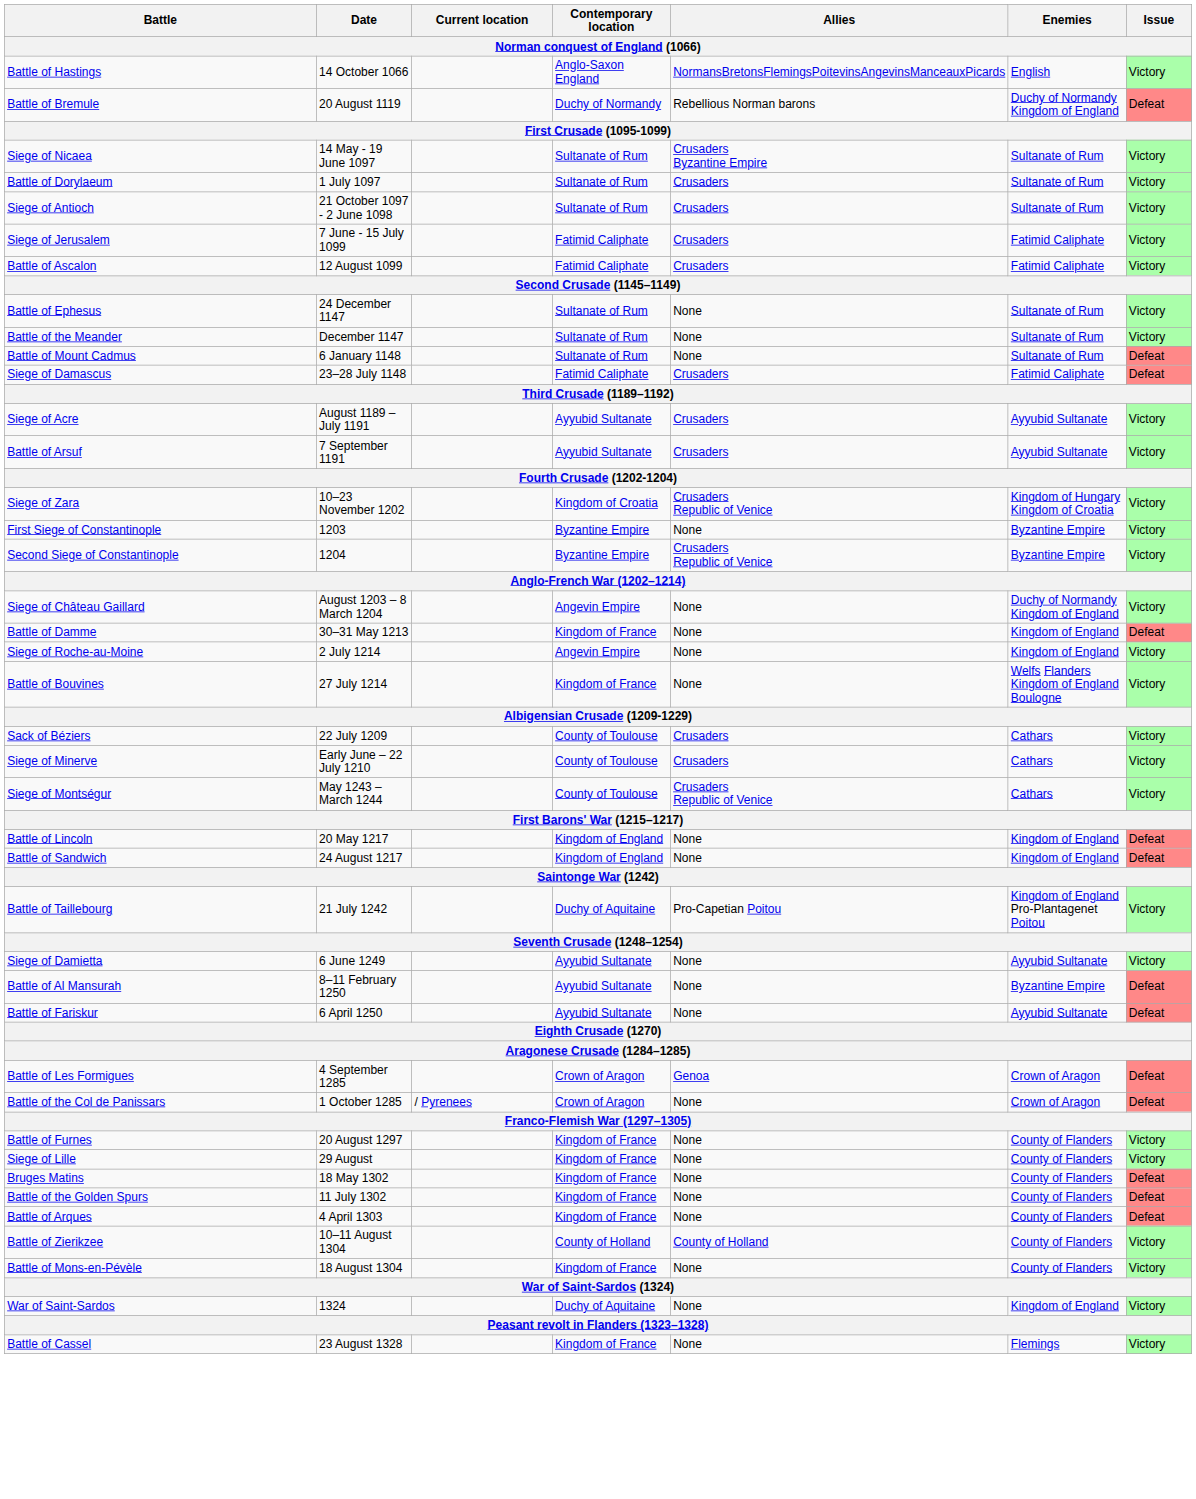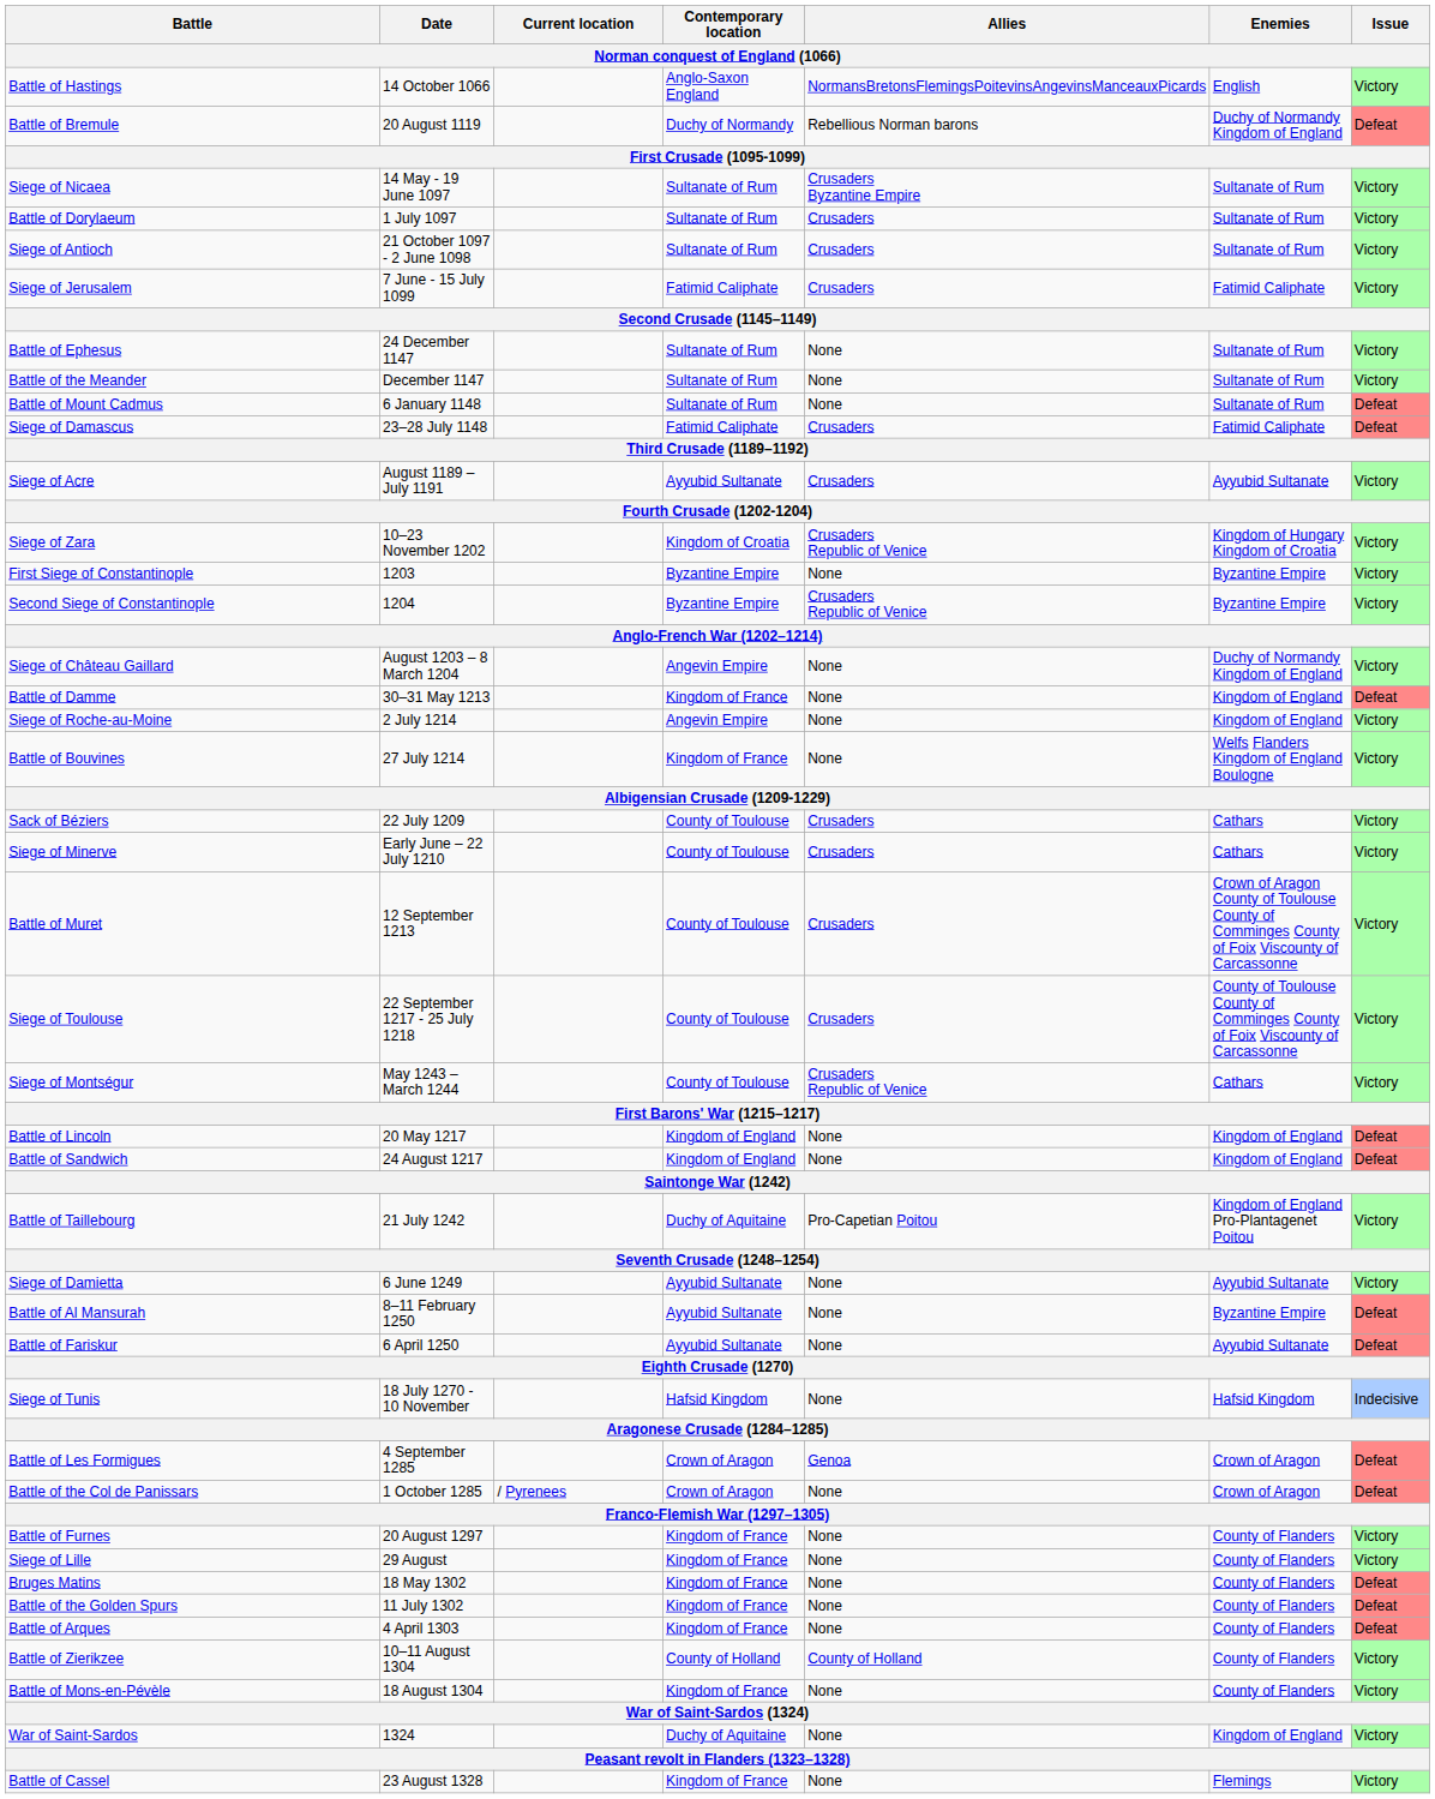- row: Battle of Ascalon | 12 August 1099 | Fatimid Caliphate | Crusaders | Fatimid Caliphate | Victory
- row: Battle of Arsuf | 7 September 1191 | Ayyubid Sultanate | Crusaders | Ayyubid Sultanate | Victory
+ row: Battle of Muret | 12 September 1213 | County of Toulouse | Crusaders | Crown of Aragon County of Toulouse County of Comminges County of Foix Viscounty of Carcassonne | Victory
+ row: Siege of Toulouse | 22 September 1217 - 25 July 1218 | County of Toulouse | Crusaders | County of Toulouse County of Comminges County of Foix Viscounty of Carcassonne | Victory
+ row: Siege of Tunis | 18 July 1270 - 10 November | Hafsid Kingdom | None | Hafsid Kingdom | Indecisive
